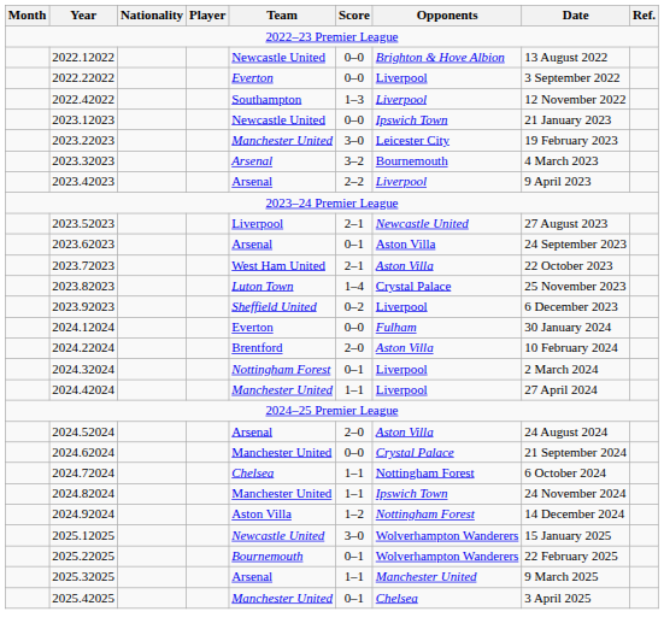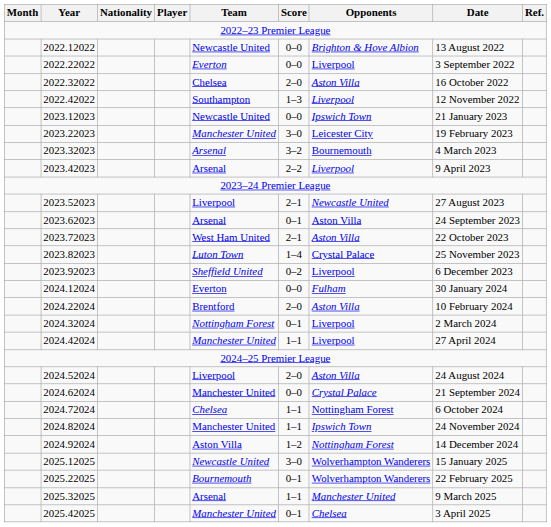+ row: 2022.32022 | Chelsea | 2–0 | Aston Villa | 16 October 2022
2024.52024 | Team: Arsenal -> Liverpool
